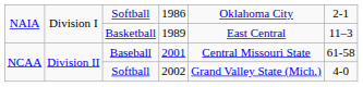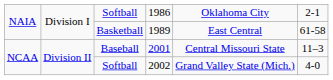Basketball | column 6: 11–3 -> 61-58
Baseball | column 6: 61-58 -> 11–3
